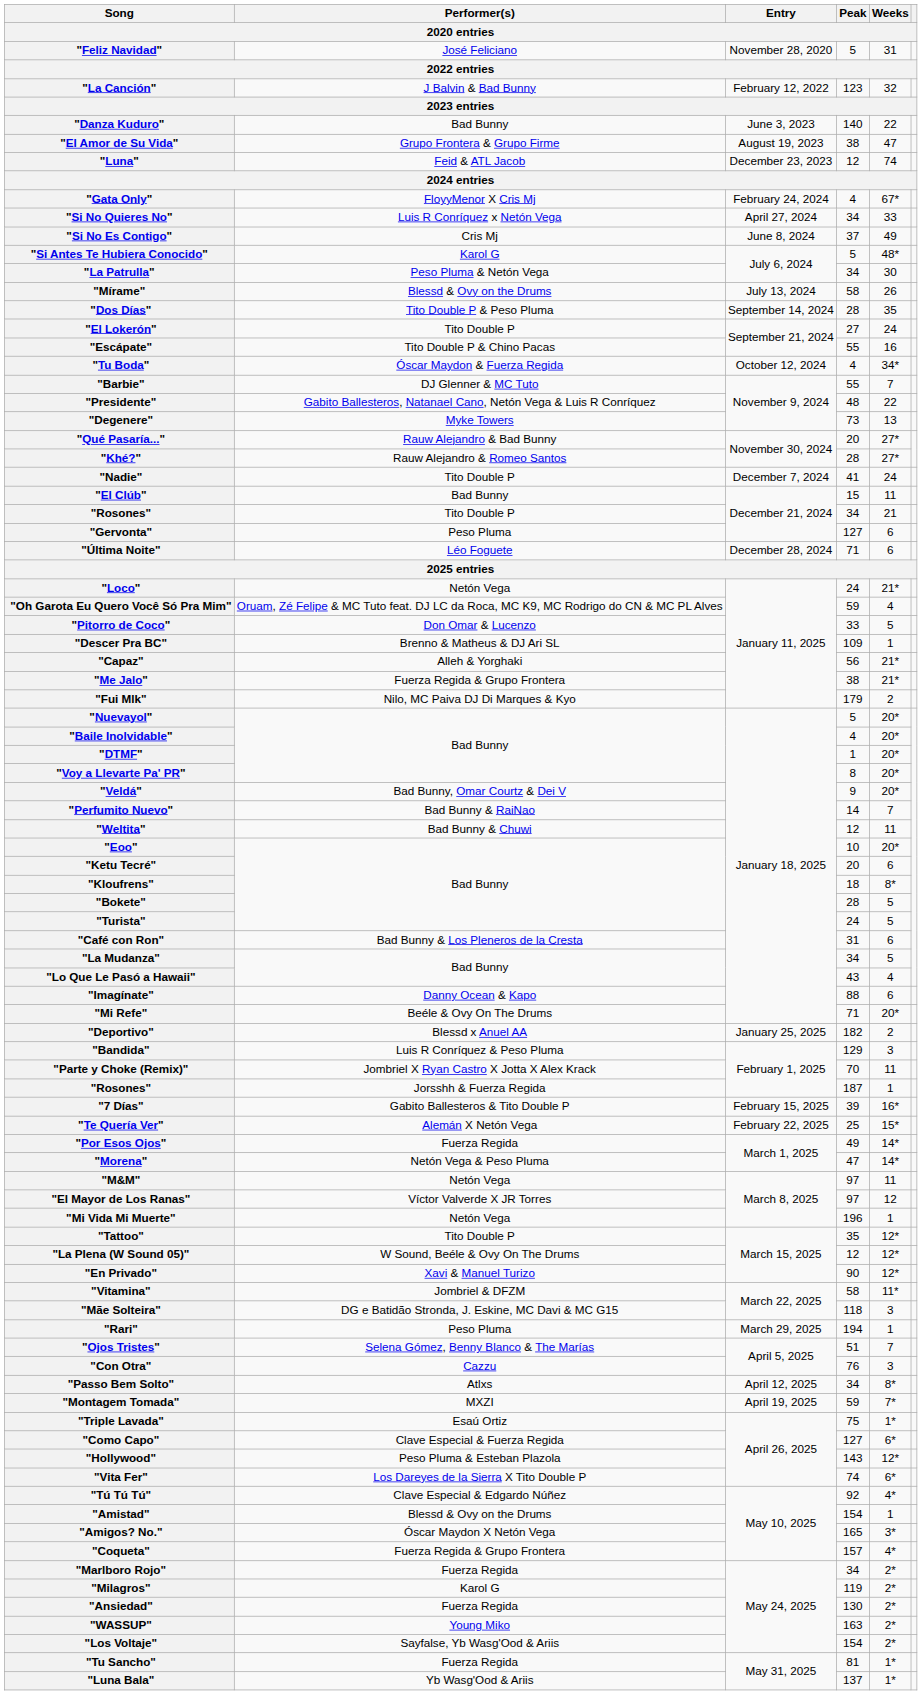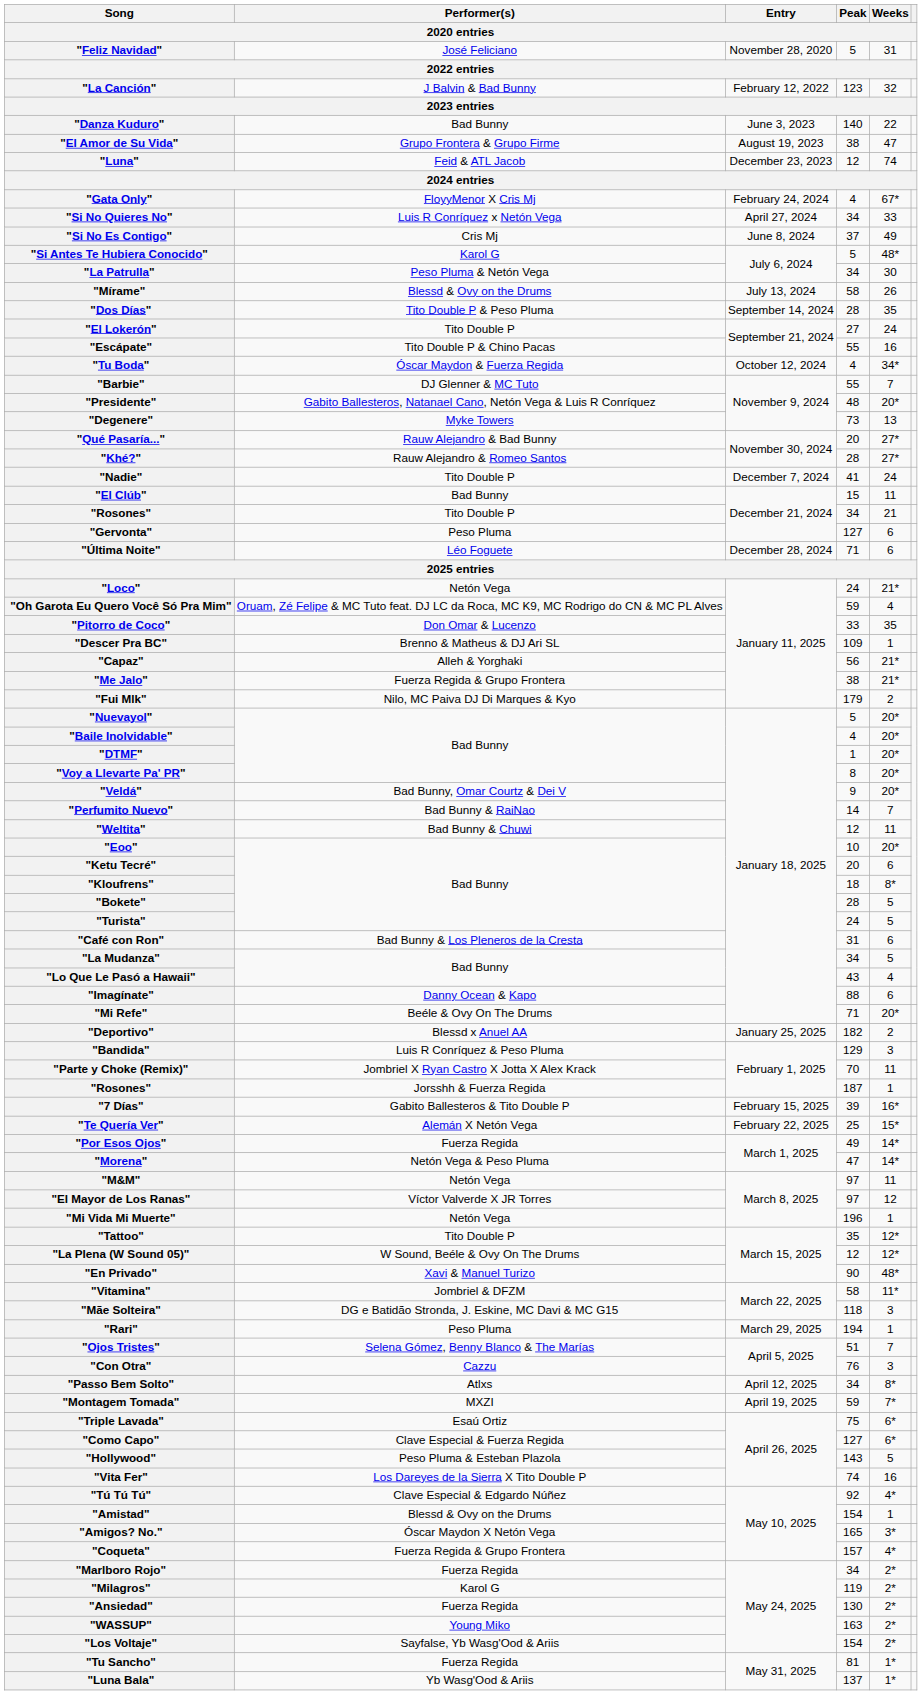"Presidente" | Weeks: 22 -> 20*
"Pitorro de Coco" | Weeks: 5 -> 35
"En Privado" | Weeks: 12* -> 48*
"Triple Lavada" | Weeks: 1* -> 6*
"Hollywood" | Weeks: 12* -> 5
"Vita Fer" | Weeks: 6* -> 16
